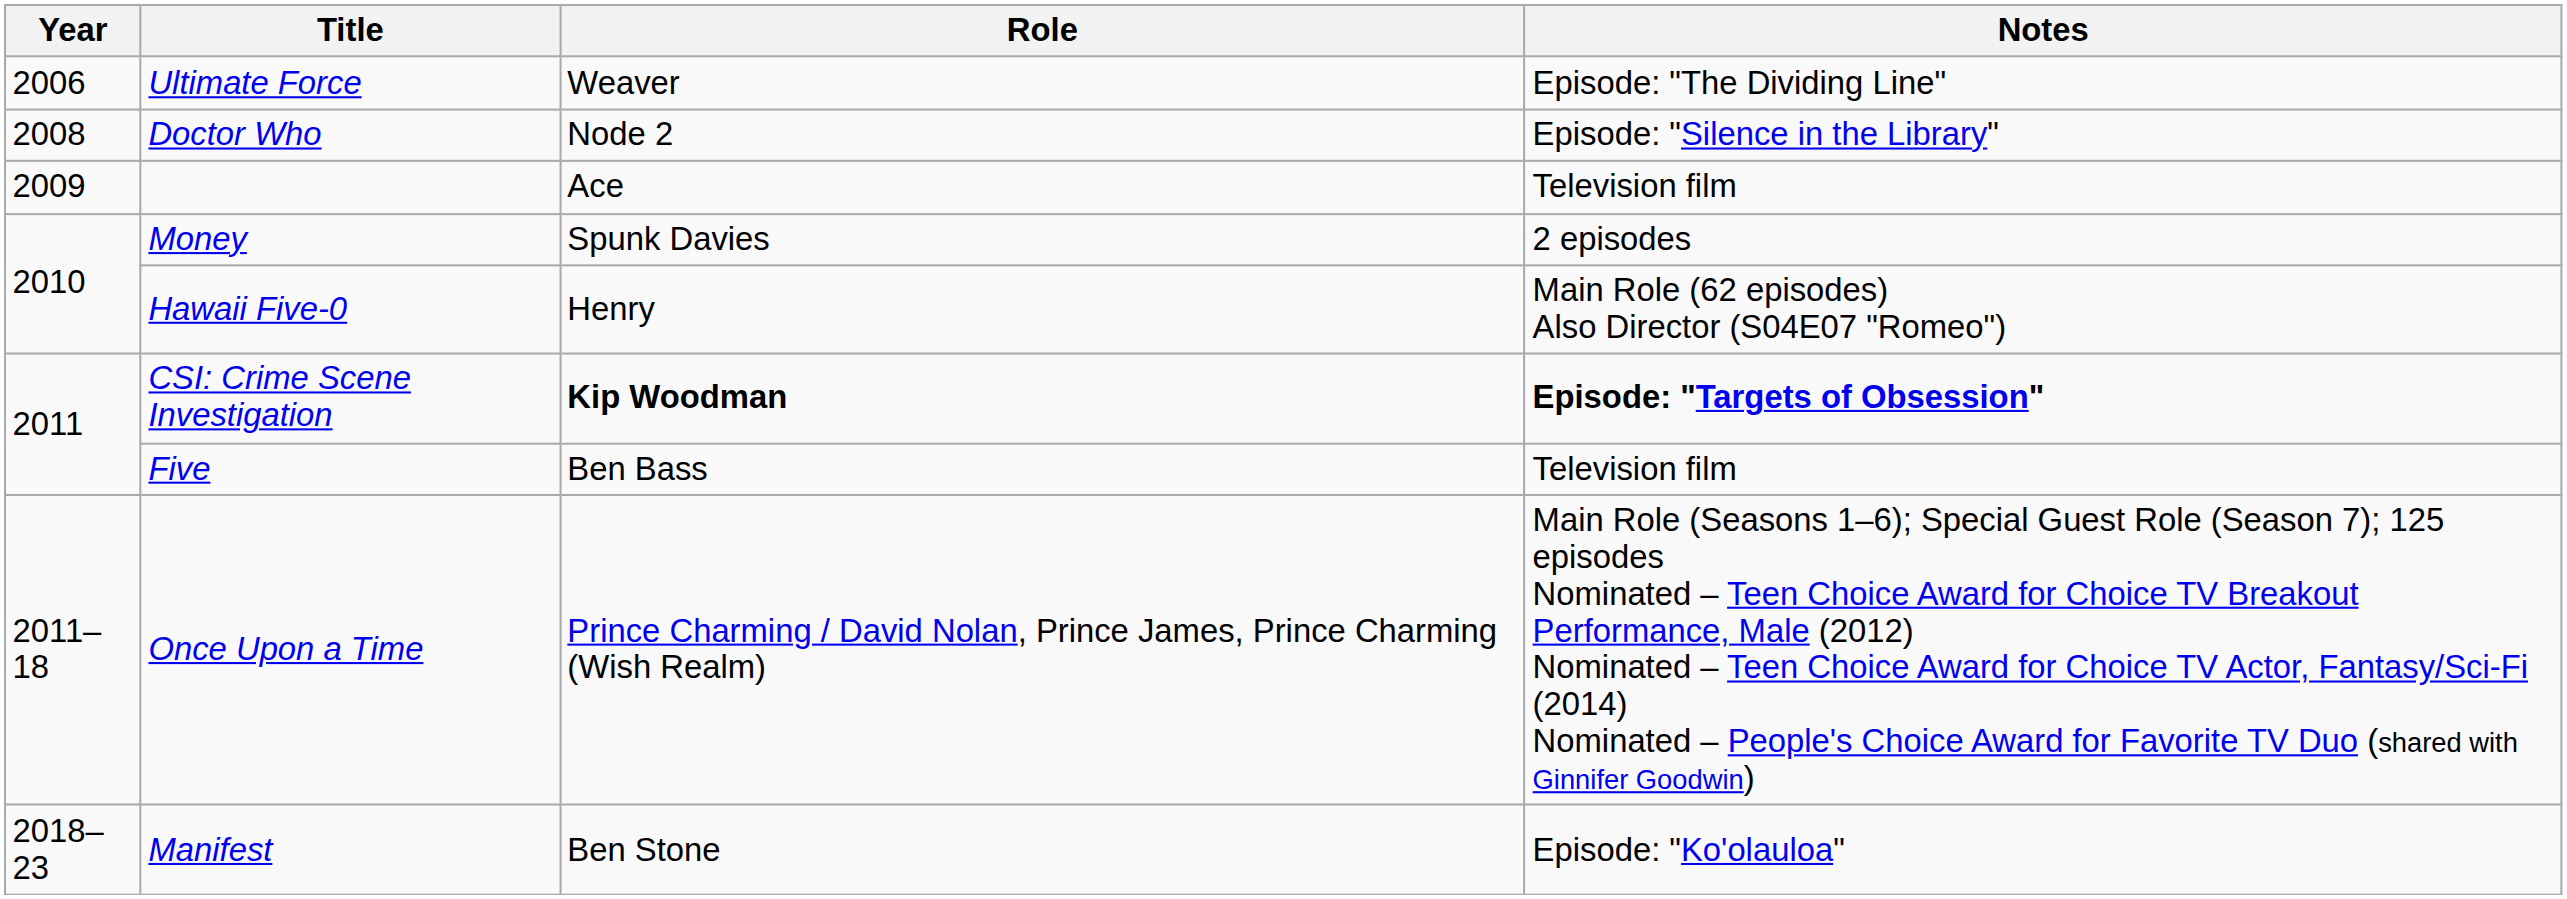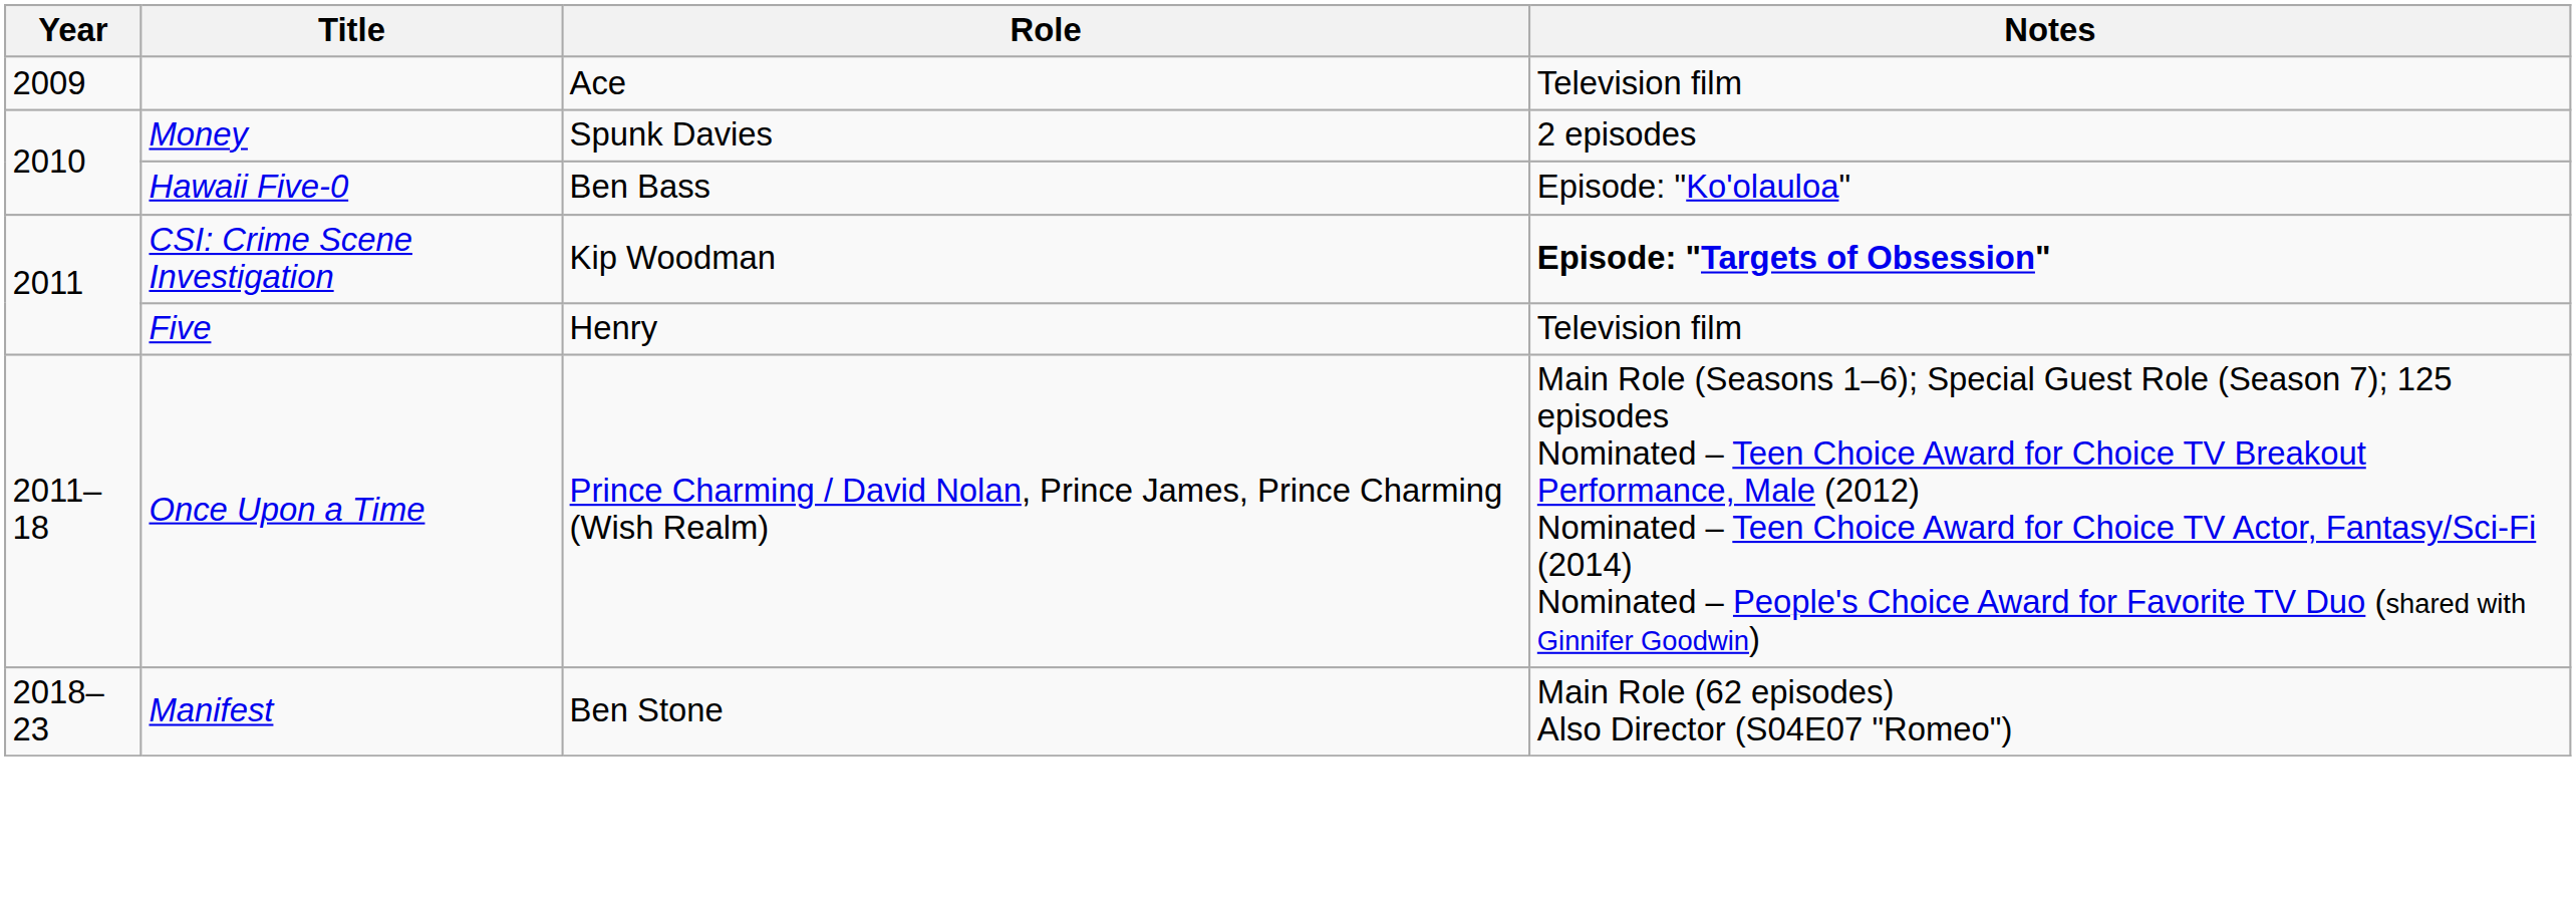- row: 2006 | Ultimate Force | Weaver | Episode: "The Dividing Line"
- row: 2008 | Doctor Who | Node 2 | Episode: "Silence in the Library"
Hawaii Five-0 | Role: Henry -> Ben Bass
Hawaii Five-0 | Notes: Main Role (62 episodes) Also Director (S04E07 "Romeo") -> Episode: "Ko'olauloa"
CSI: Crime Scene Investigation | Role: bold -> normal
Five | Role: Ben Bass -> Henry
Manifest | Notes: Episode: "Ko'olauloa" -> Main Role (62 episodes) Also Director (S04E07 "Romeo")
